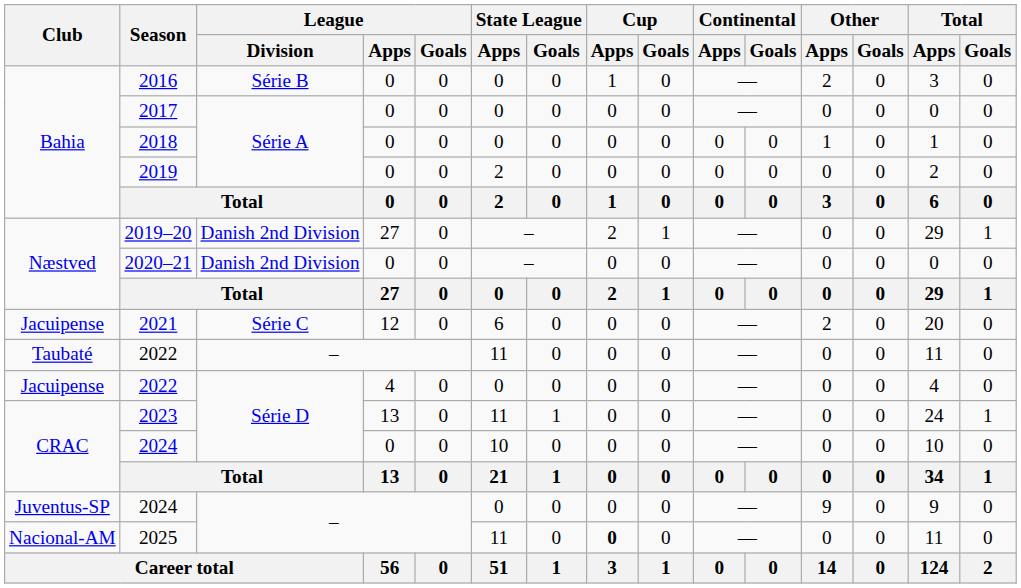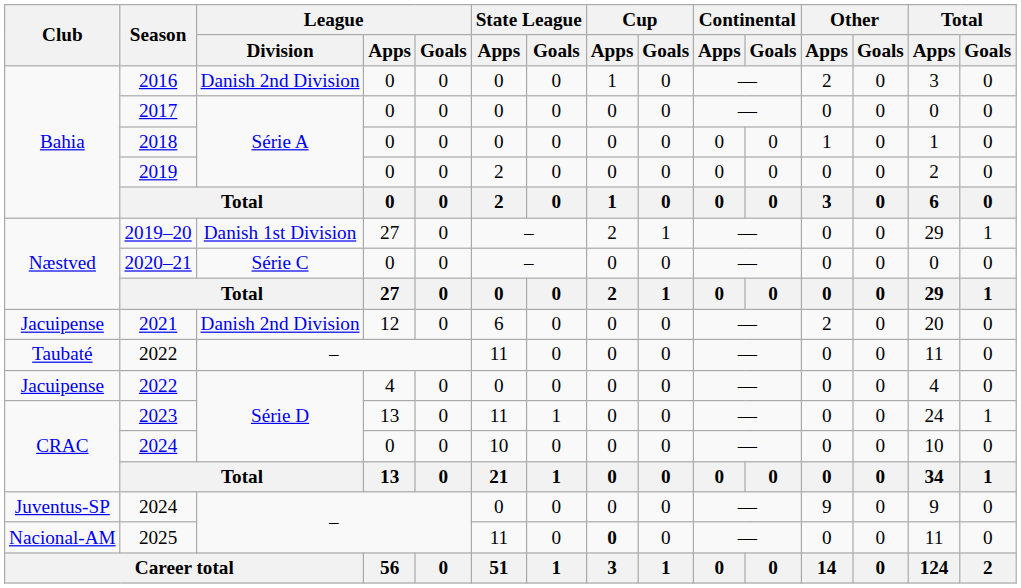2016 | League / Division: Série B -> Danish 2nd Division
2019–20 | League / Division: Danish 2nd Division -> Danish 1st Division
2020–21 | League / Division: Danish 2nd Division -> Série C
2021 | League / Division: Série C -> Danish 2nd Division
